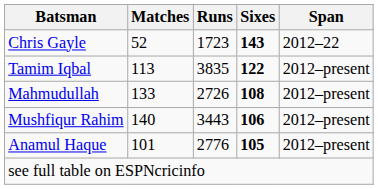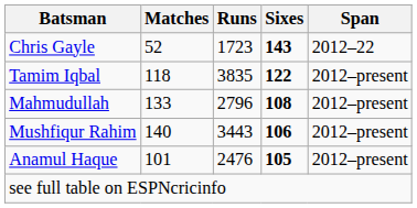Tamim Iqbal | Matches: 113 -> 118
Mahmudullah | Runs: 2726 -> 2796
Anamul Haque | Runs: 2776 -> 2476
